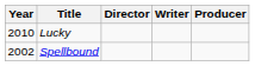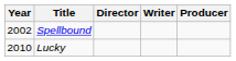rows swapped: Spellbound <-> Lucky
